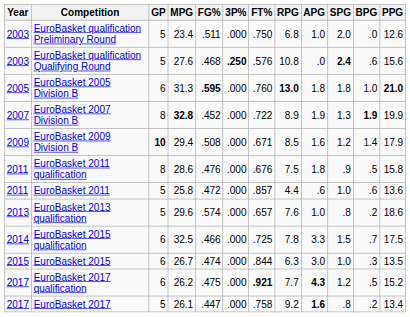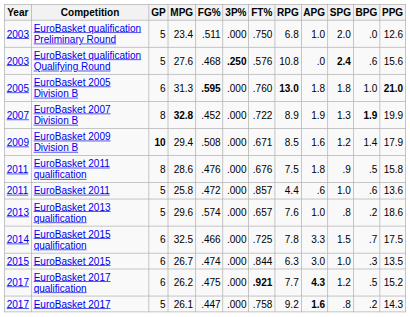EuroBasket 2017 | PPG: 13.4 -> 14.3
